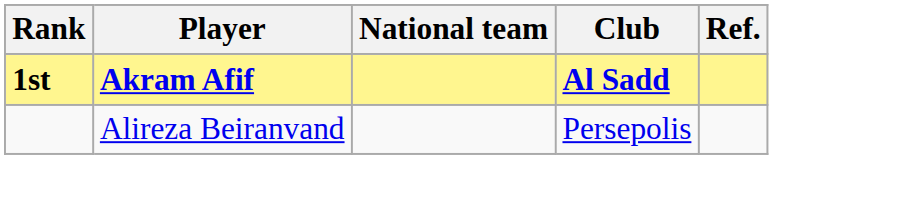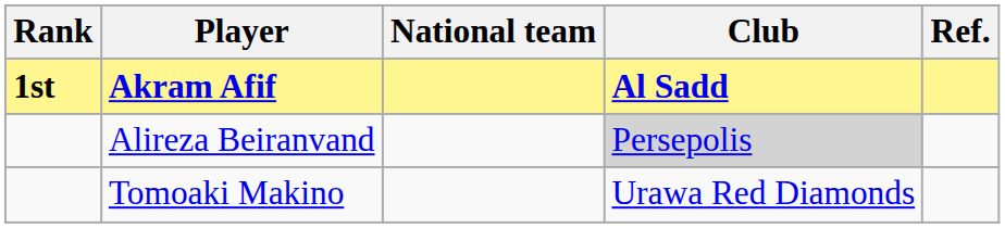Alireza Beiranvand | Club: no background -> lightgrey background
+ row: Tomoaki Makino | Urawa Red Diamonds
